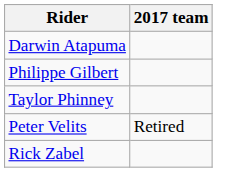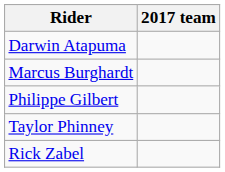+ row: Marcus Burghardt
- row: Peter Velits | Retired
